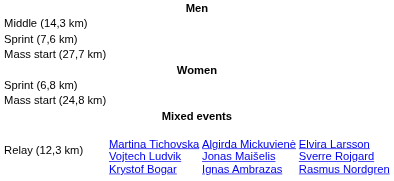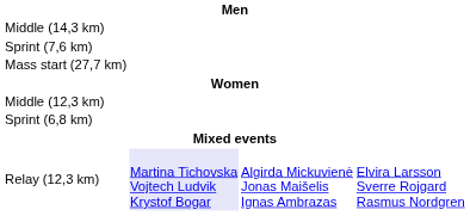+ row: Middle (12,3 km)
- row: Mass start (24,8 km)
Relay (12,3 km) | column 2: no background -> lavender background
